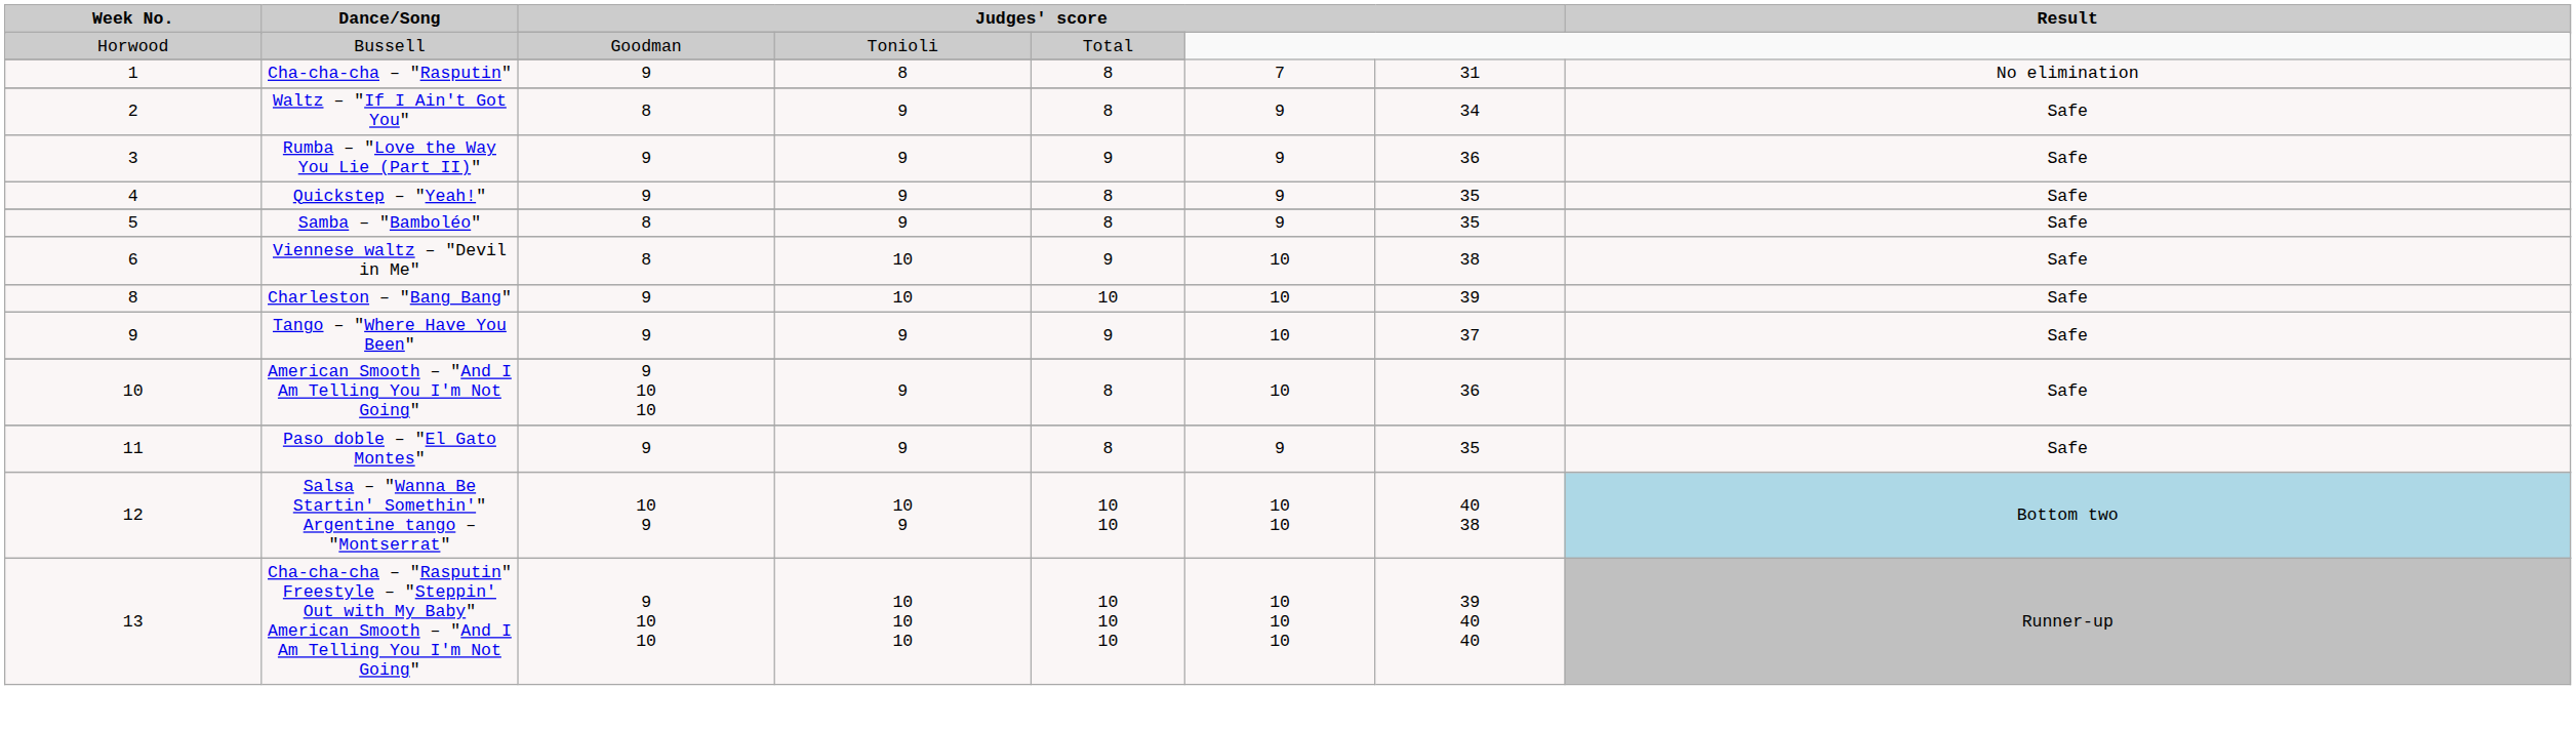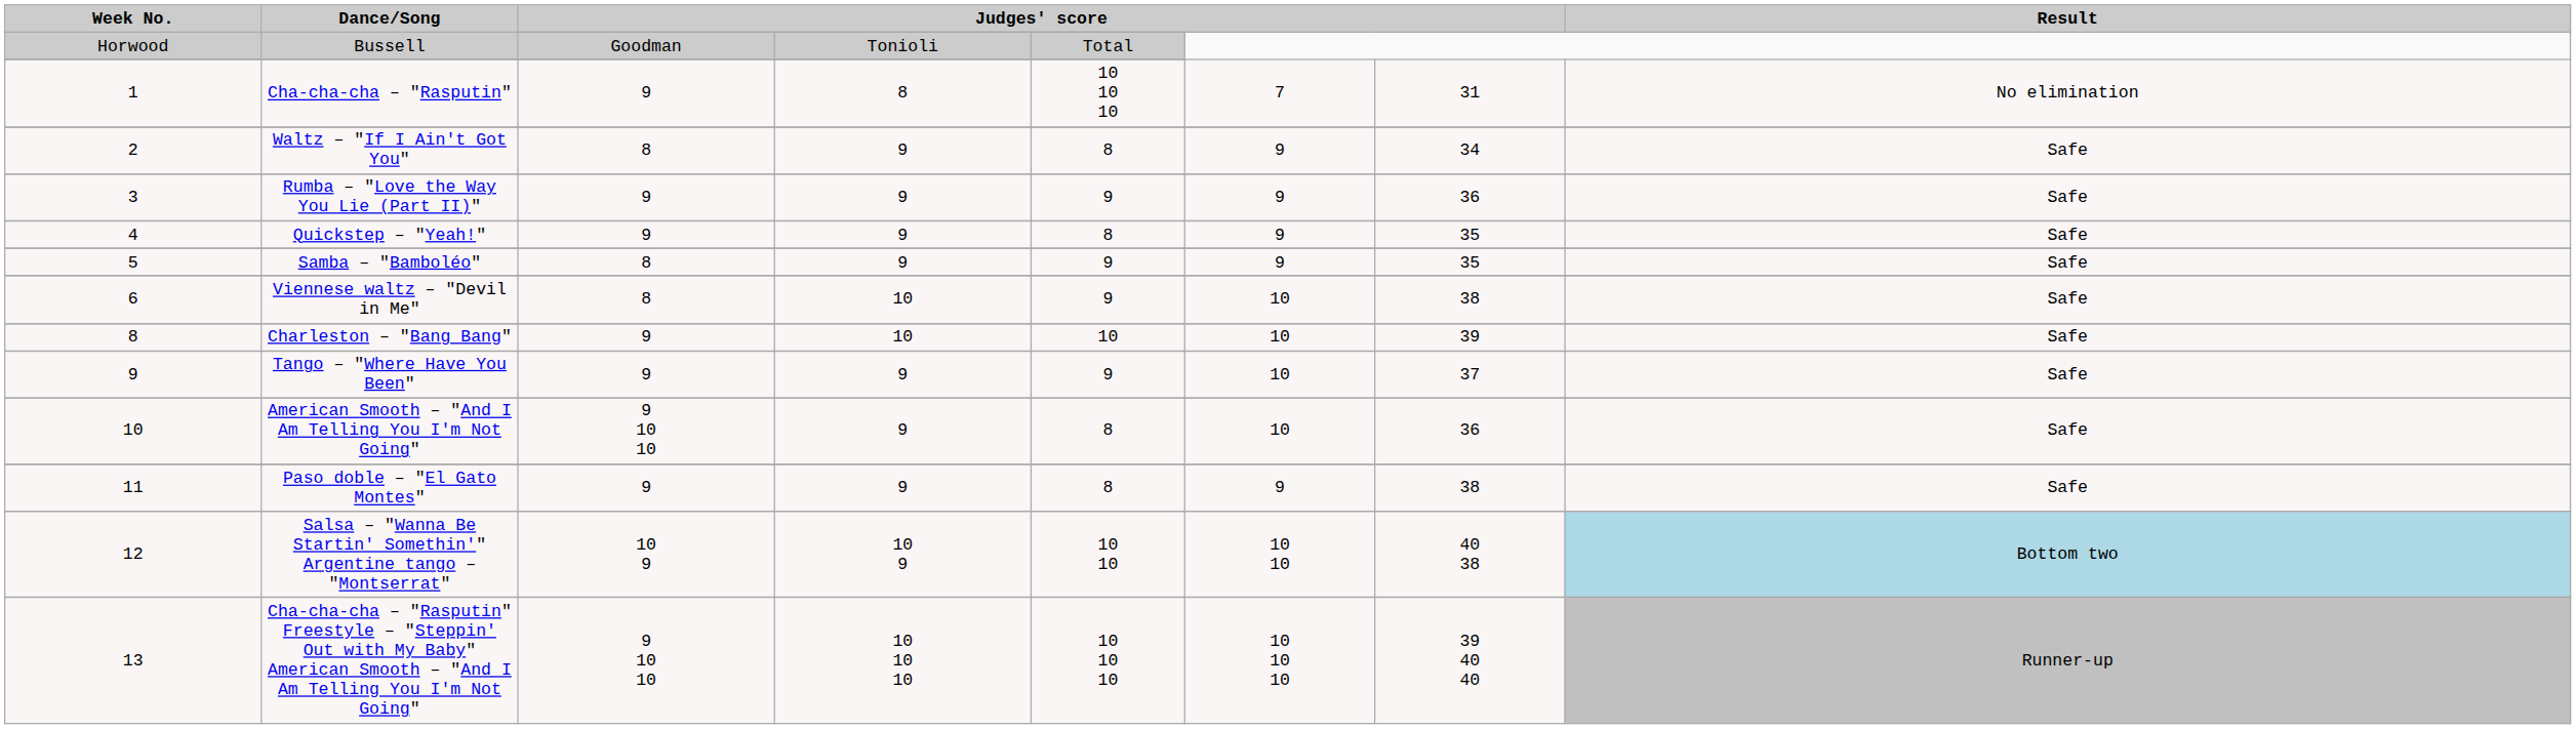Cha-cha-cha – "Rasputin" | column 5: 8 -> 10 10 10
Samba – "Bamboléo" | column 5: 8 -> 9
Paso doble – "El Gato Montes" | column 7: 35 -> 38
